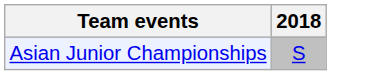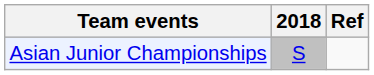+ column: Ref
